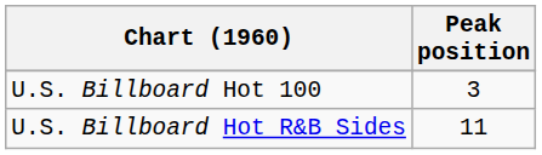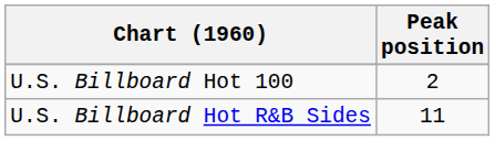U.S. Billboard Hot 100 | Peak position: 3 -> 2
